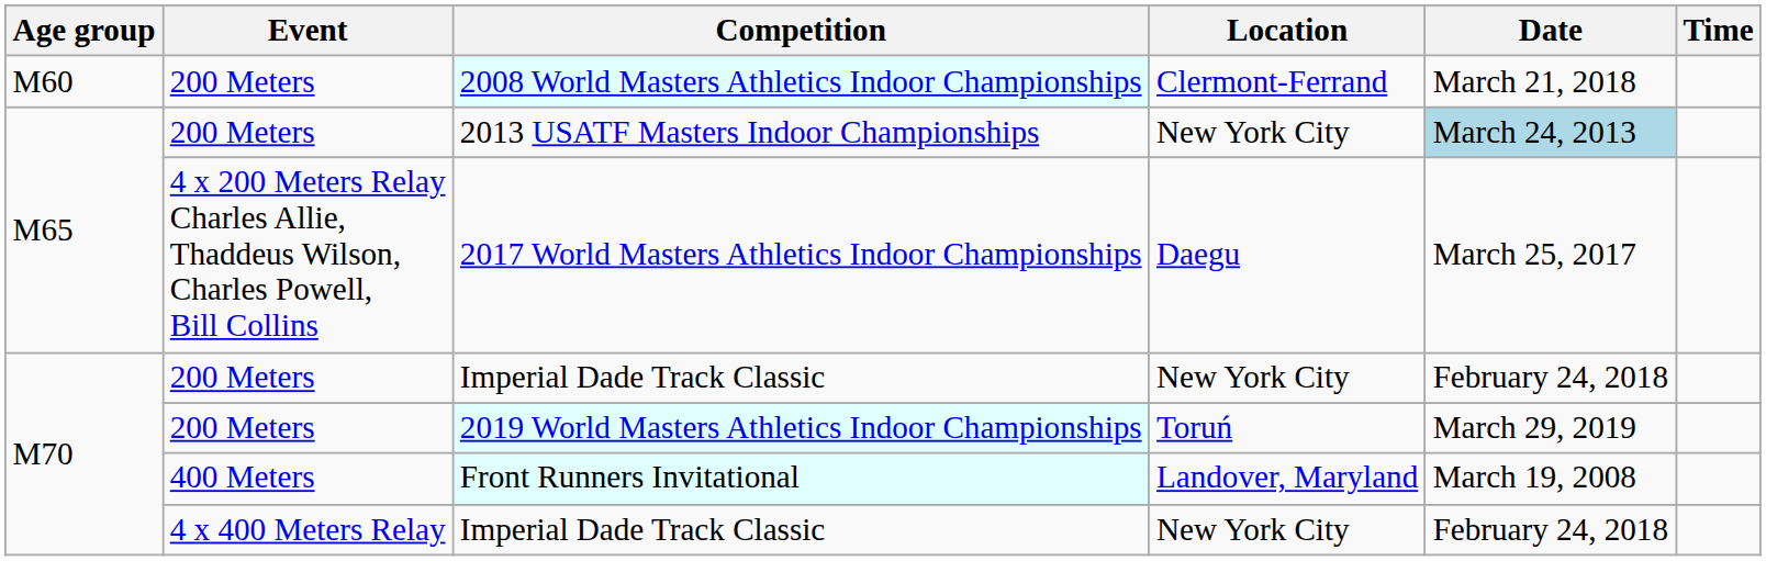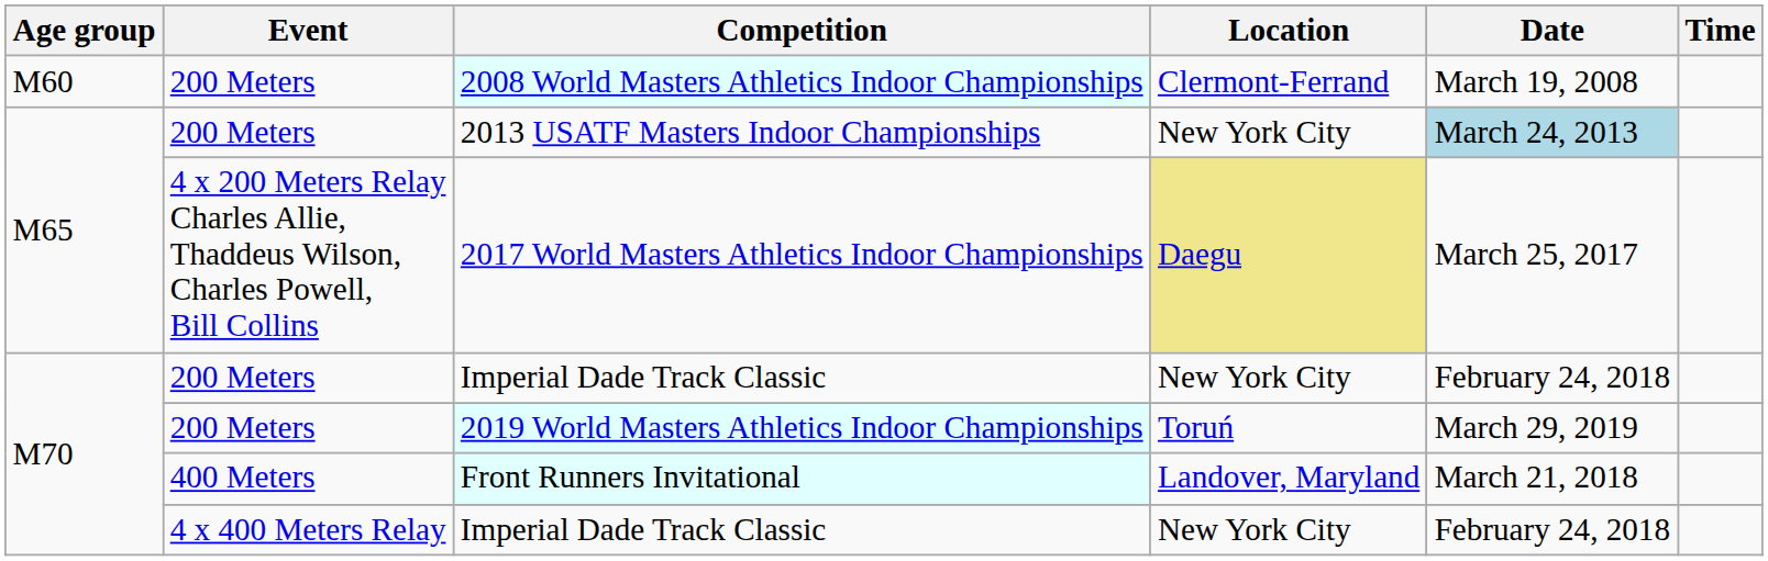2008 World Masters Athletics Indoor Championships | Date: March 21, 2018 -> March 19, 2008
2017 World Masters Athletics Indoor Championships | Location: no background -> khaki background
Front Runners Invitational | Date: March 19, 2008 -> March 21, 2018
